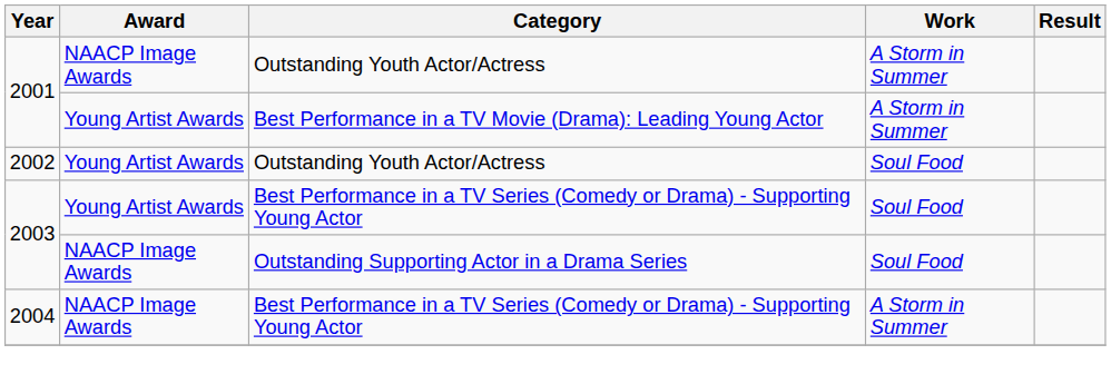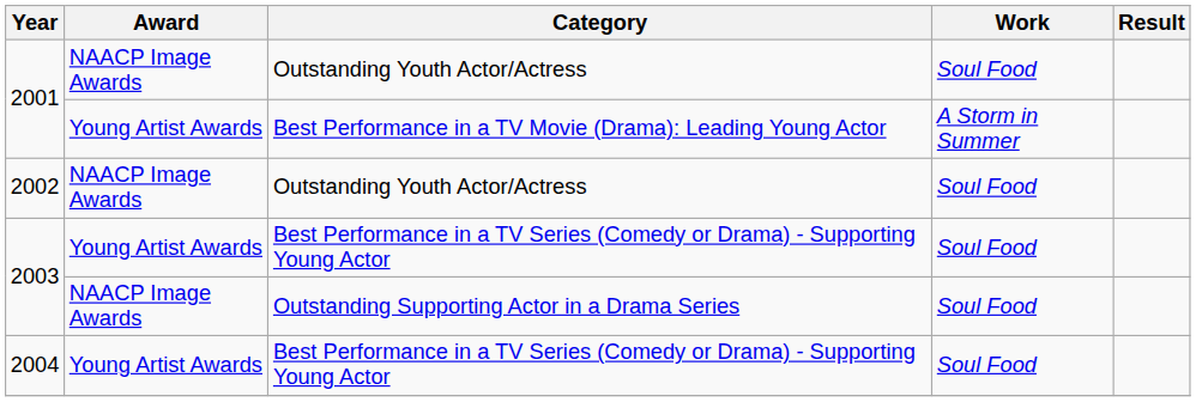2001 / Outstanding Youth Actor/Actress | Work: A Storm in Summer -> Soul Food
2002 | Award: Young Artist Awards -> NAACP Image Awards
2004 | Award: NAACP Image Awards -> Young Artist Awards
2004 | Work: A Storm in Summer -> Soul Food
